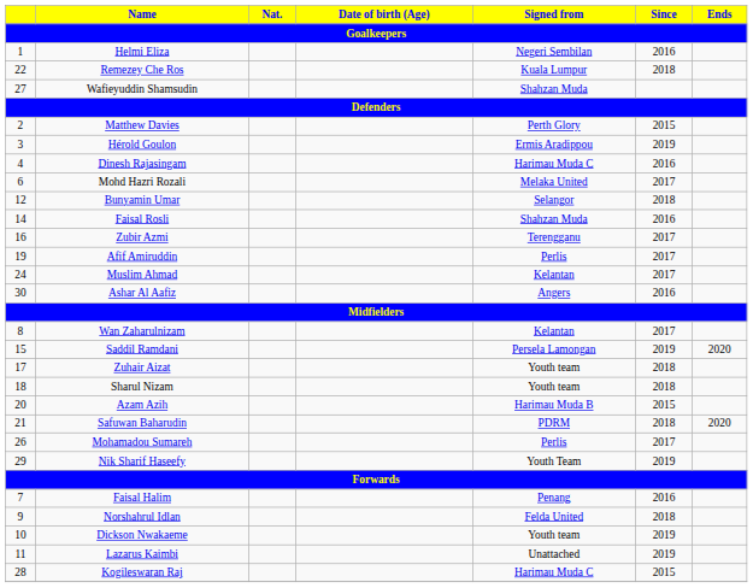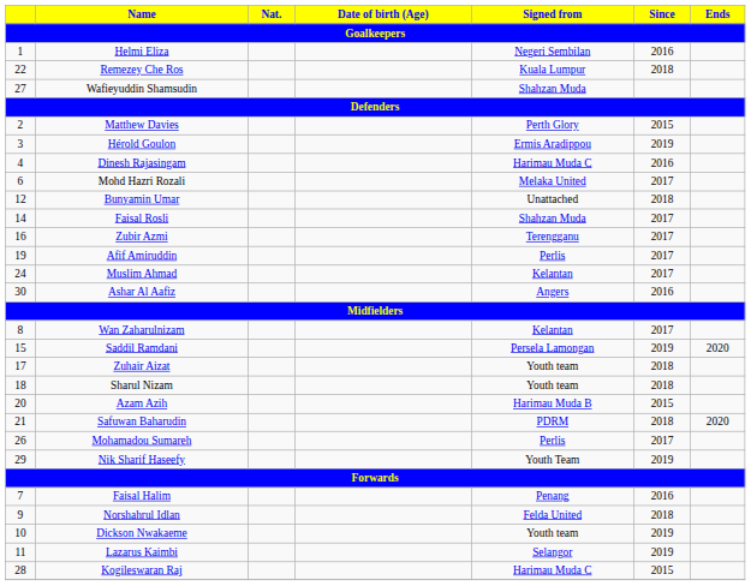Bunyamin Umar | Signed from: Selangor -> Unattached
Faisal Rosli | Since: 2016 -> 2017
Lazarus Kaimbi | Signed from: Unattached -> Selangor
